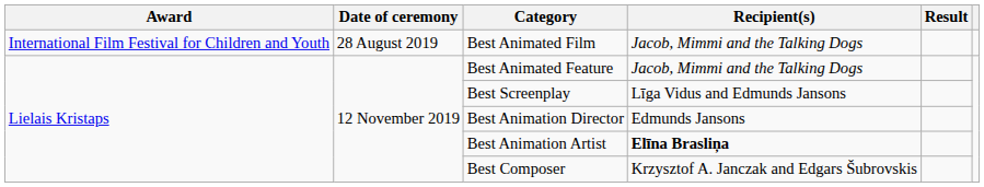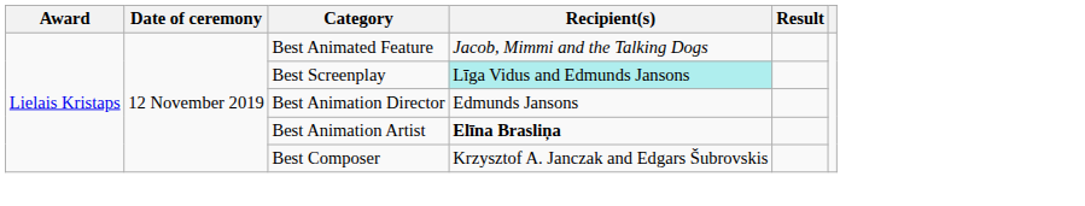- row: International Film Festival for Children and Youth | 28 August 2019 | Best Animated Film | Jacob, Mimmi and the Talking Dogs
Best Screenplay | Recipient(s): no background -> paleturquoise background
